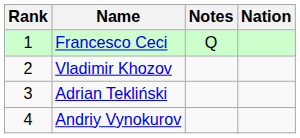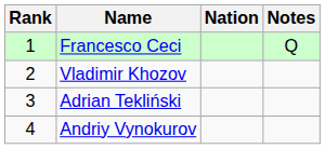columns swapped: Nation <-> Notes
